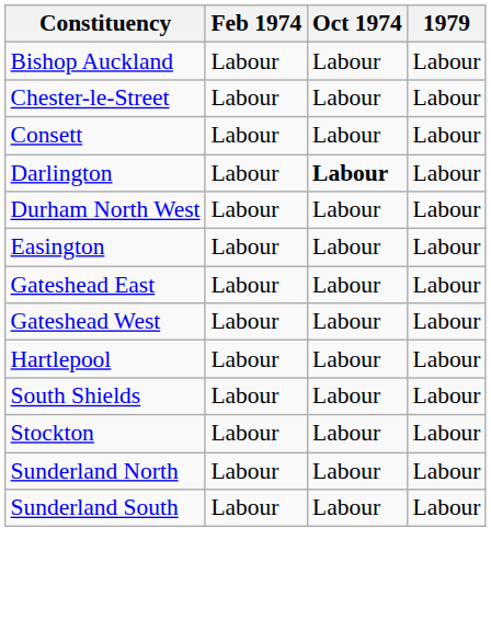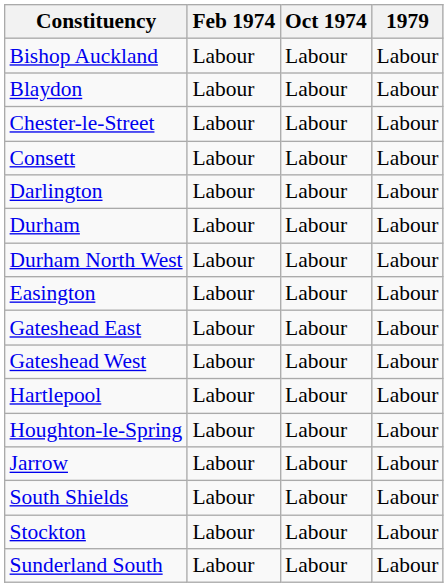+ row: Blaydon | Labour | Labour | Labour
Darlington | Oct 1974: bold -> normal
+ row: Durham | Labour | Labour | Labour
+ row: Houghton-le-Spring | Labour | Labour | Labour
+ row: Jarrow | Labour | Labour | Labour
- row: Sunderland North | Labour | Labour | Labour
